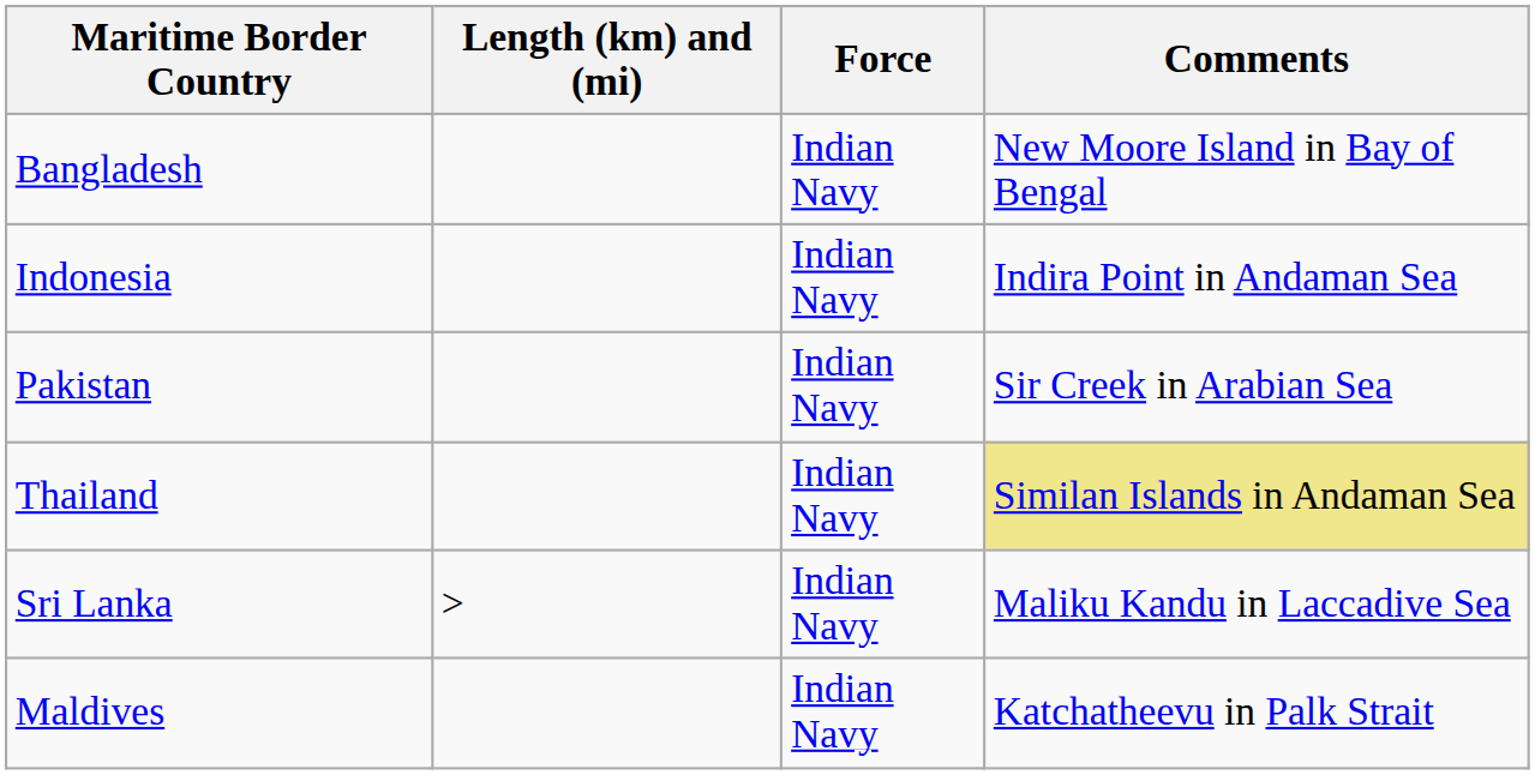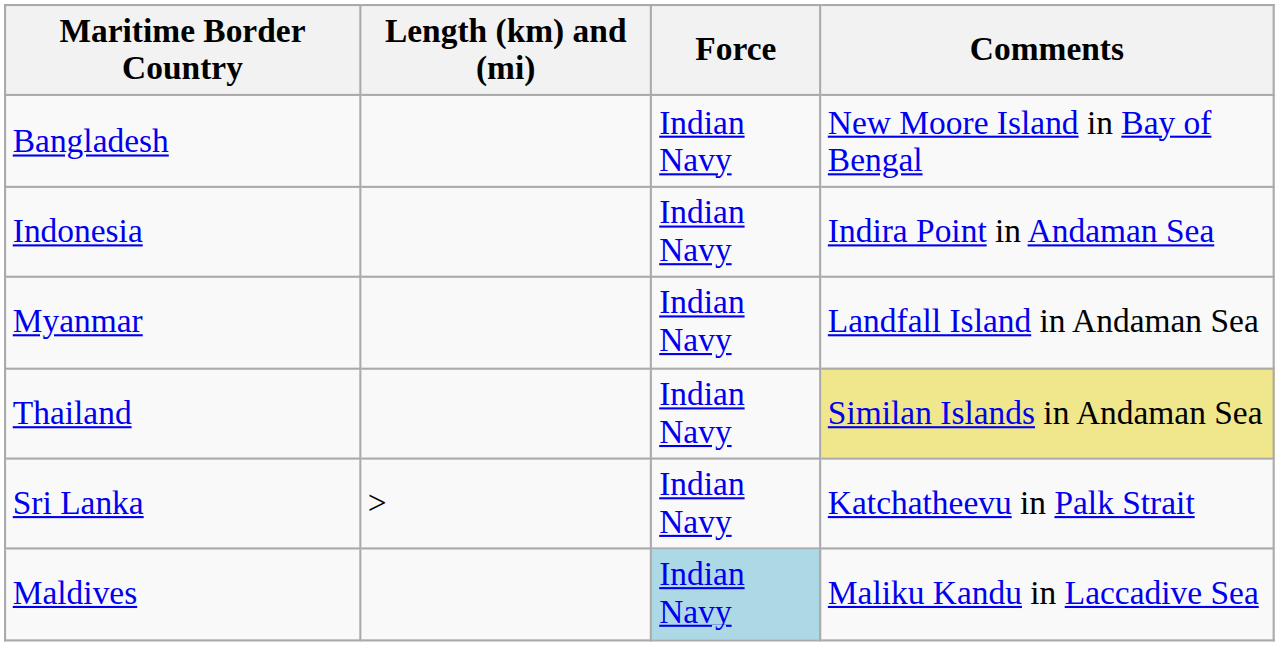+ row: Myanmar | Indian Navy | Landfall Island in Andaman Sea
- row: Pakistan | Indian Navy | Sir Creek in Arabian Sea
Sri Lanka | Comments: Maliku Kandu in Laccadive Sea -> Katchatheevu in Palk Strait
Maldives | Force: no background -> lightblue background
Maldives | Comments: Katchatheevu in Palk Strait -> Maliku Kandu in Laccadive Sea
